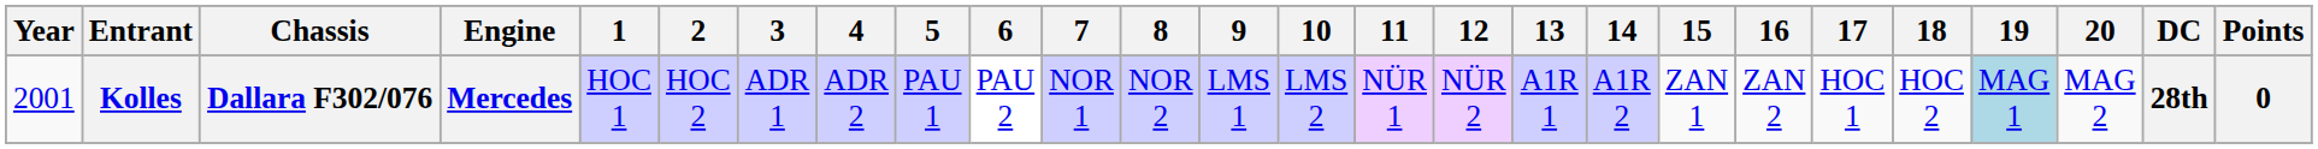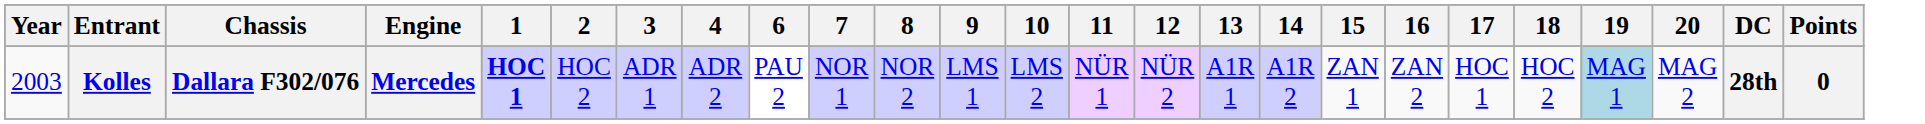- column: 5 | PAU 1
Kolles | Year: 2001 -> 2003
Kolles | 1: normal -> bold
